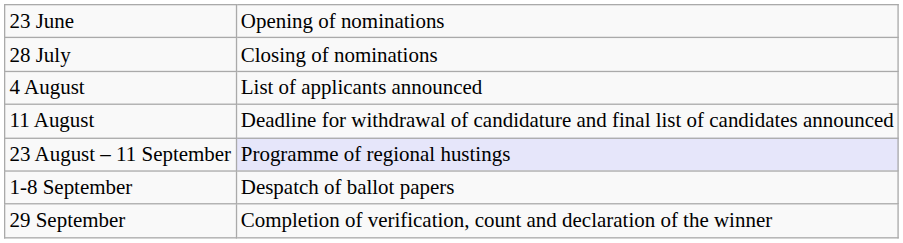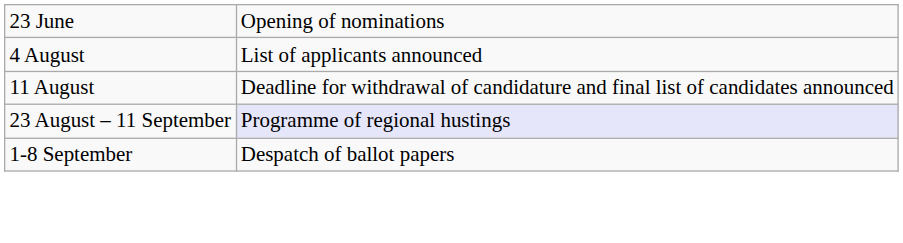- row: 28 July | Closing of nominations
- row: 29 September | Completion of verification, count and declaration of the winner
